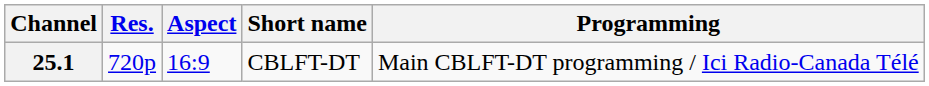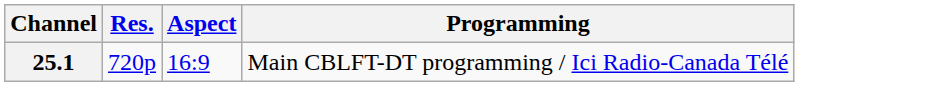- column: Short name | CBLFT-DT
